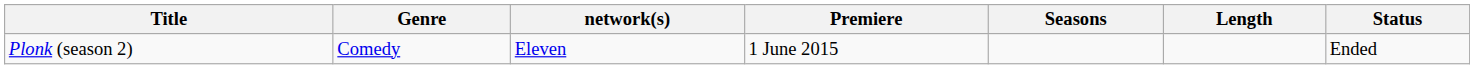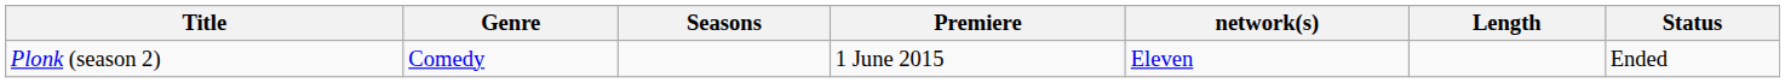columns swapped: network(s) <-> Seasons
